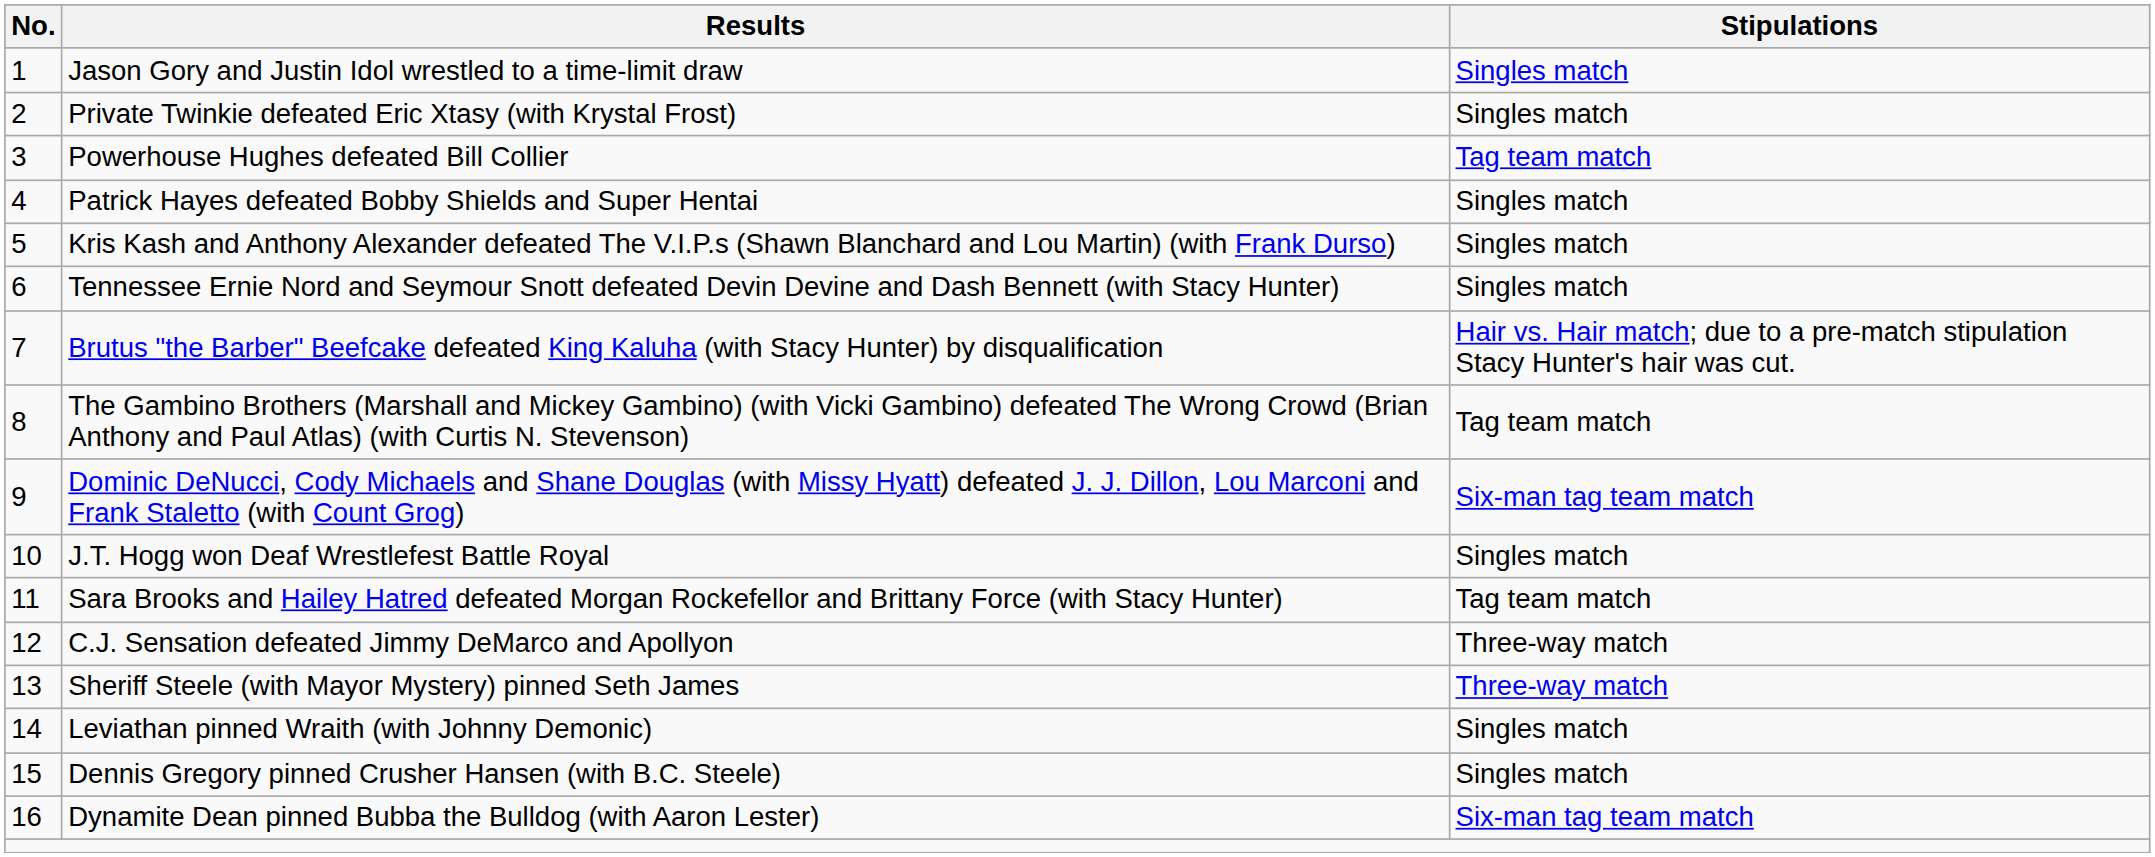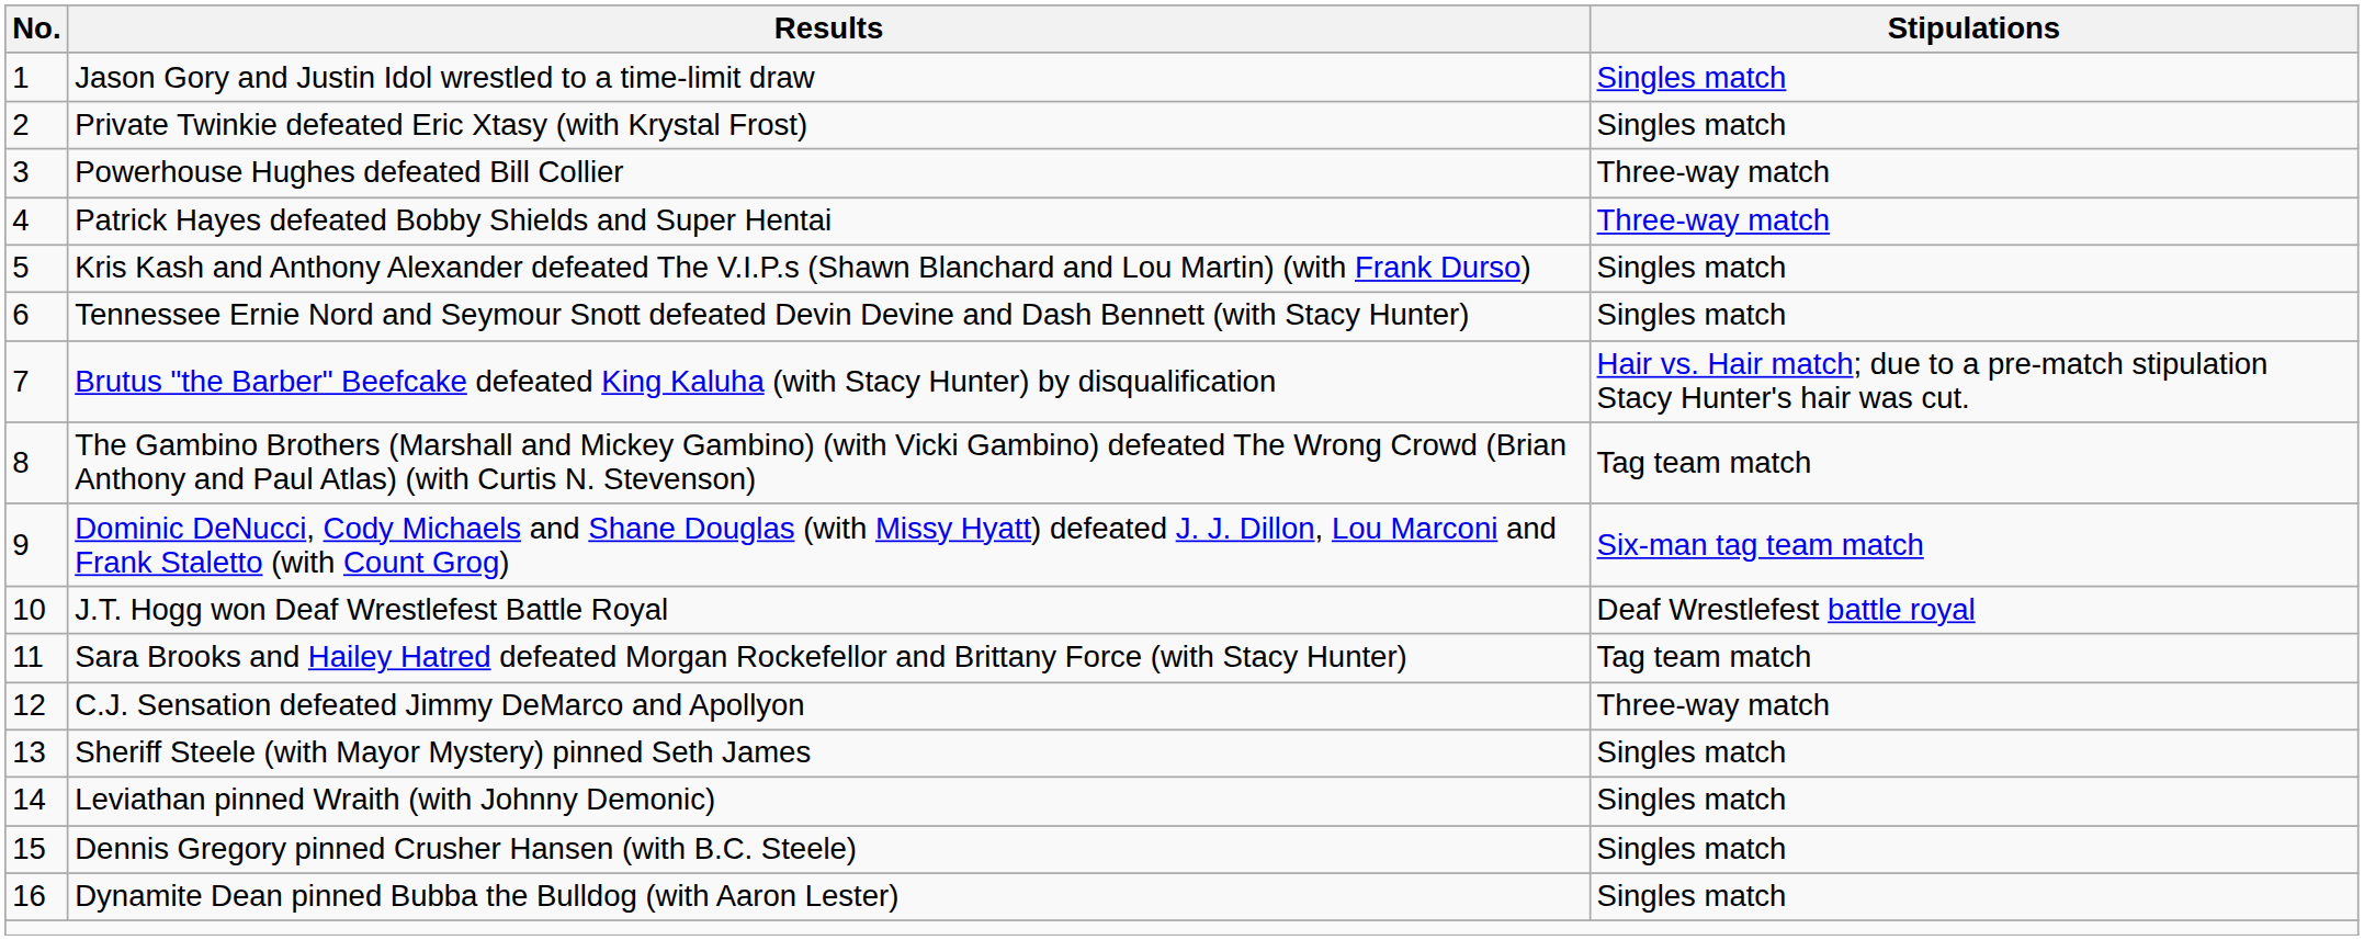Powerhouse Hughes defeated Bill Collier | Stipulations: Tag team match -> Three-way match
Patrick Hayes defeated Bobby Shields and Super Hentai | Stipulations: Singles match -> Three-way match
J.T. Hogg won Deaf Wrestlefest Battle Royal | Stipulations: Singles match -> Deaf Wrestlefest battle royal
Sheriff Steele (with Mayor Mystery) pinned Seth James | Stipulations: Three-way match -> Singles match
Dynamite Dean pinned Bubba the Bulldog (with Aaron Lester) | Stipulations: Six-man tag team match -> Singles match
